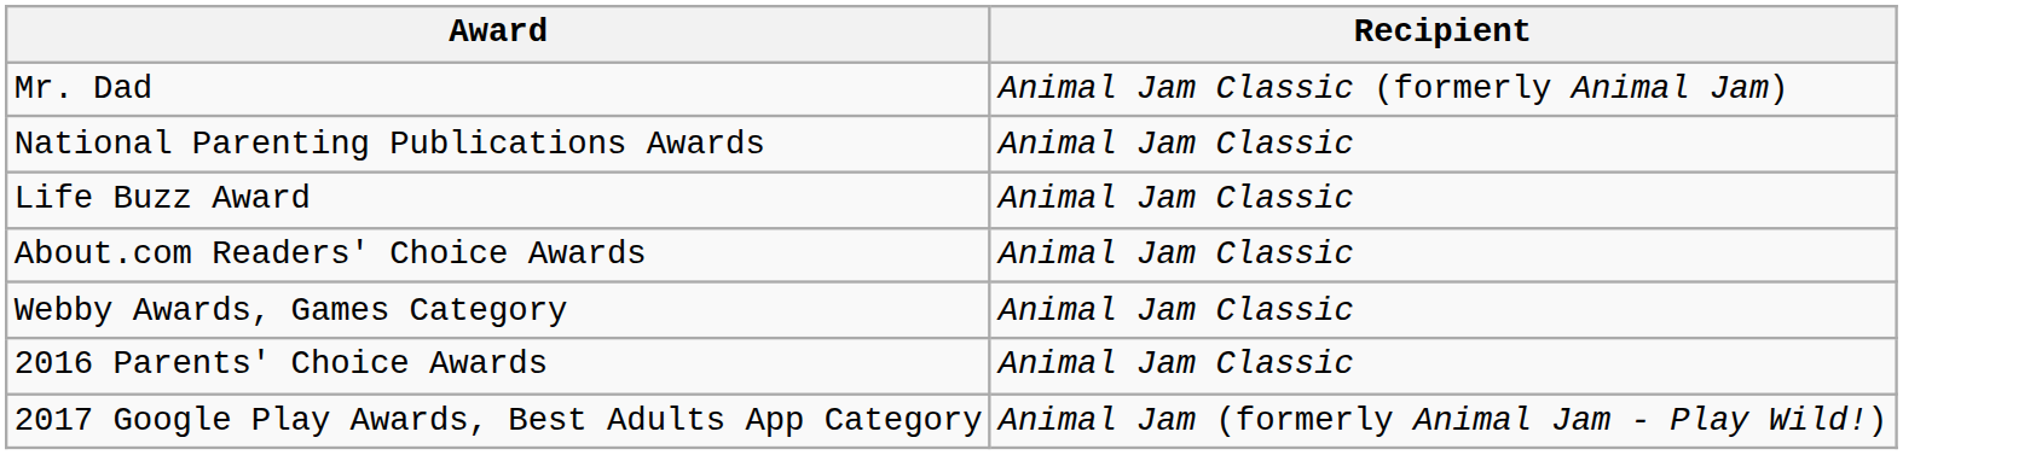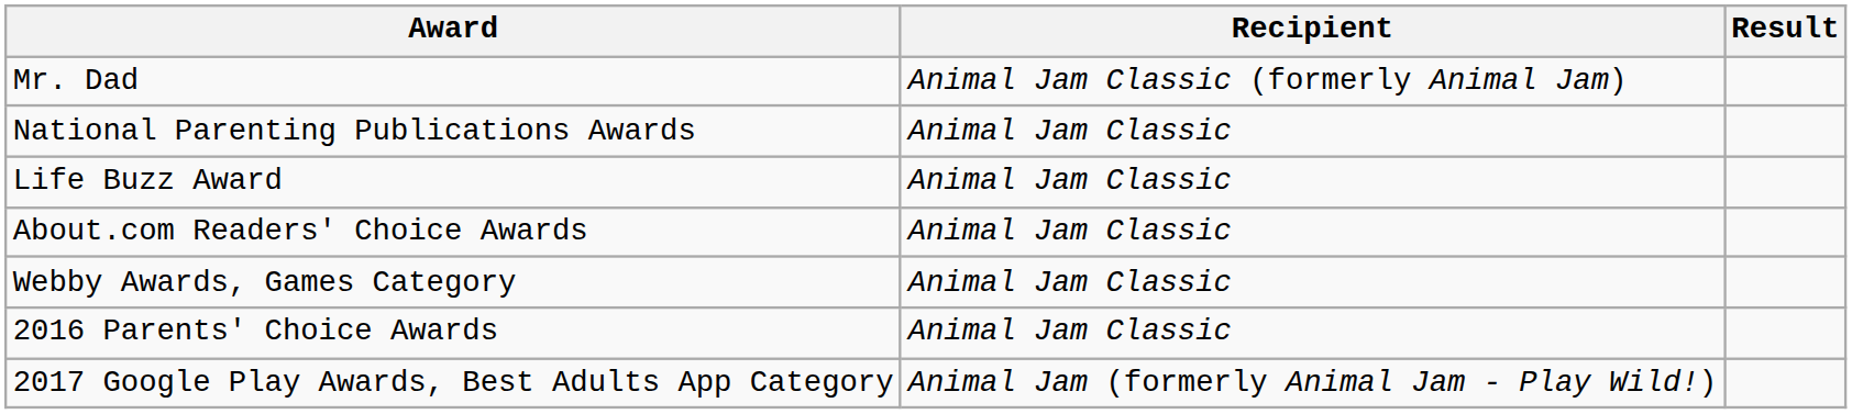+ column: Result
